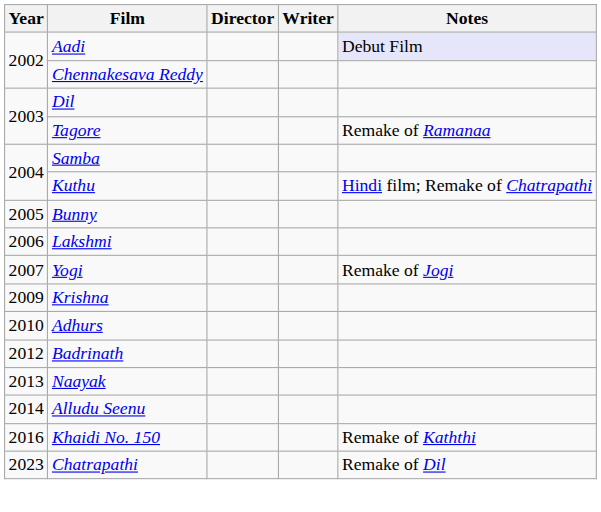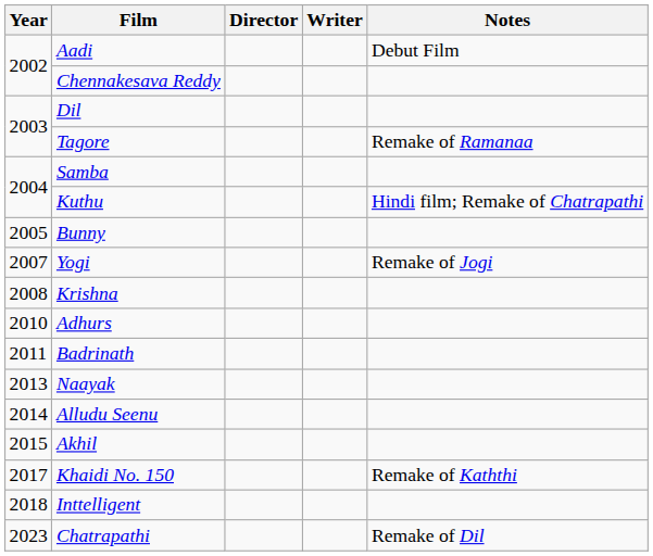Aadi | Notes: lavender background -> no background
- row: 2006 | Lakshmi
Krishna | Year: 2009 -> 2008
Badrinath | Year: 2012 -> 2011
+ row: 2015 | Akhil
Khaidi No. 150 | Year: 2016 -> 2017
+ row: 2018 | Inttelligent
